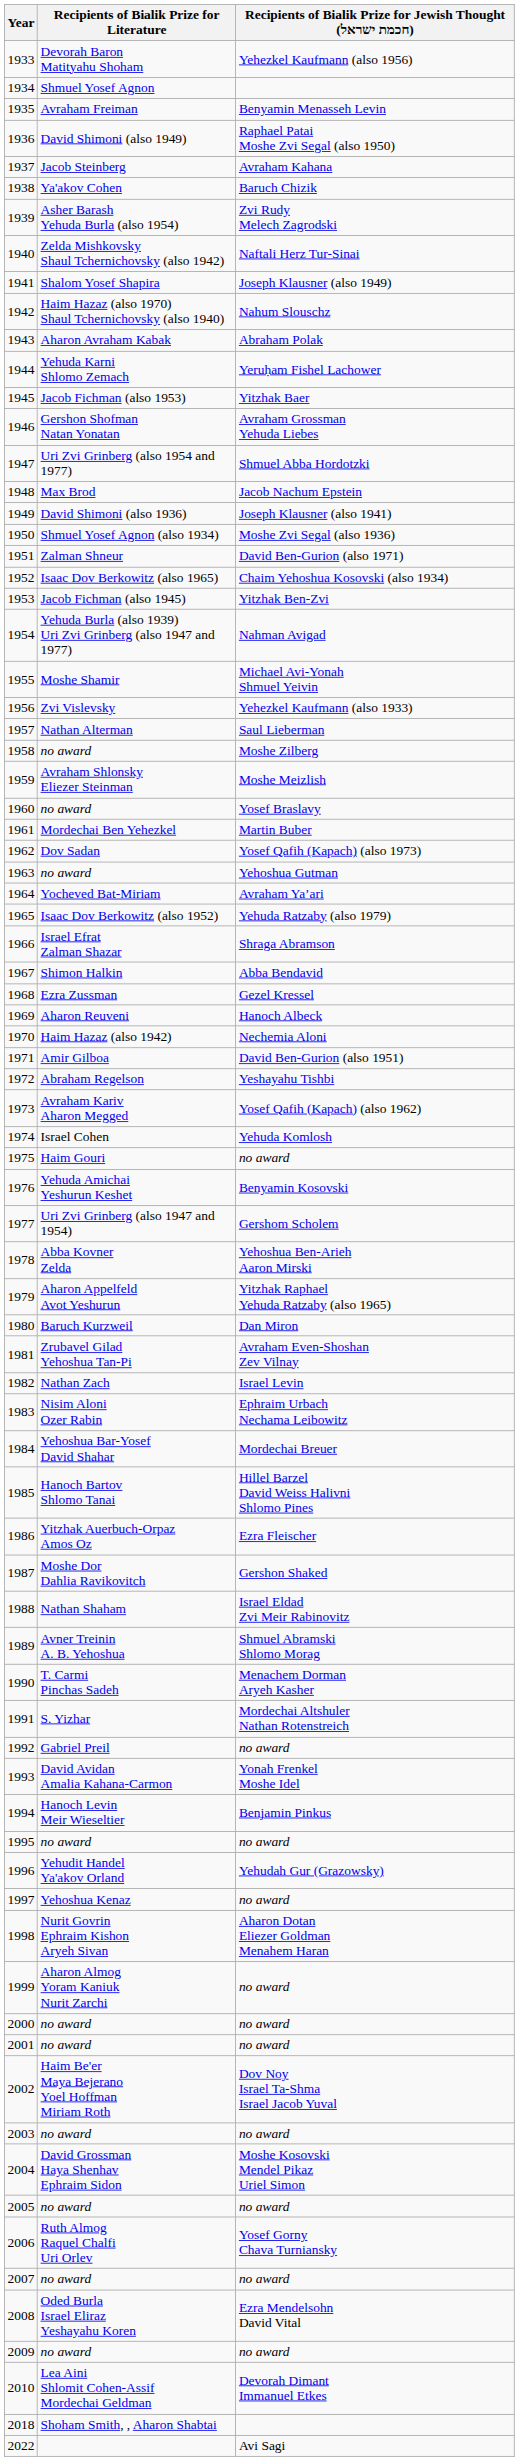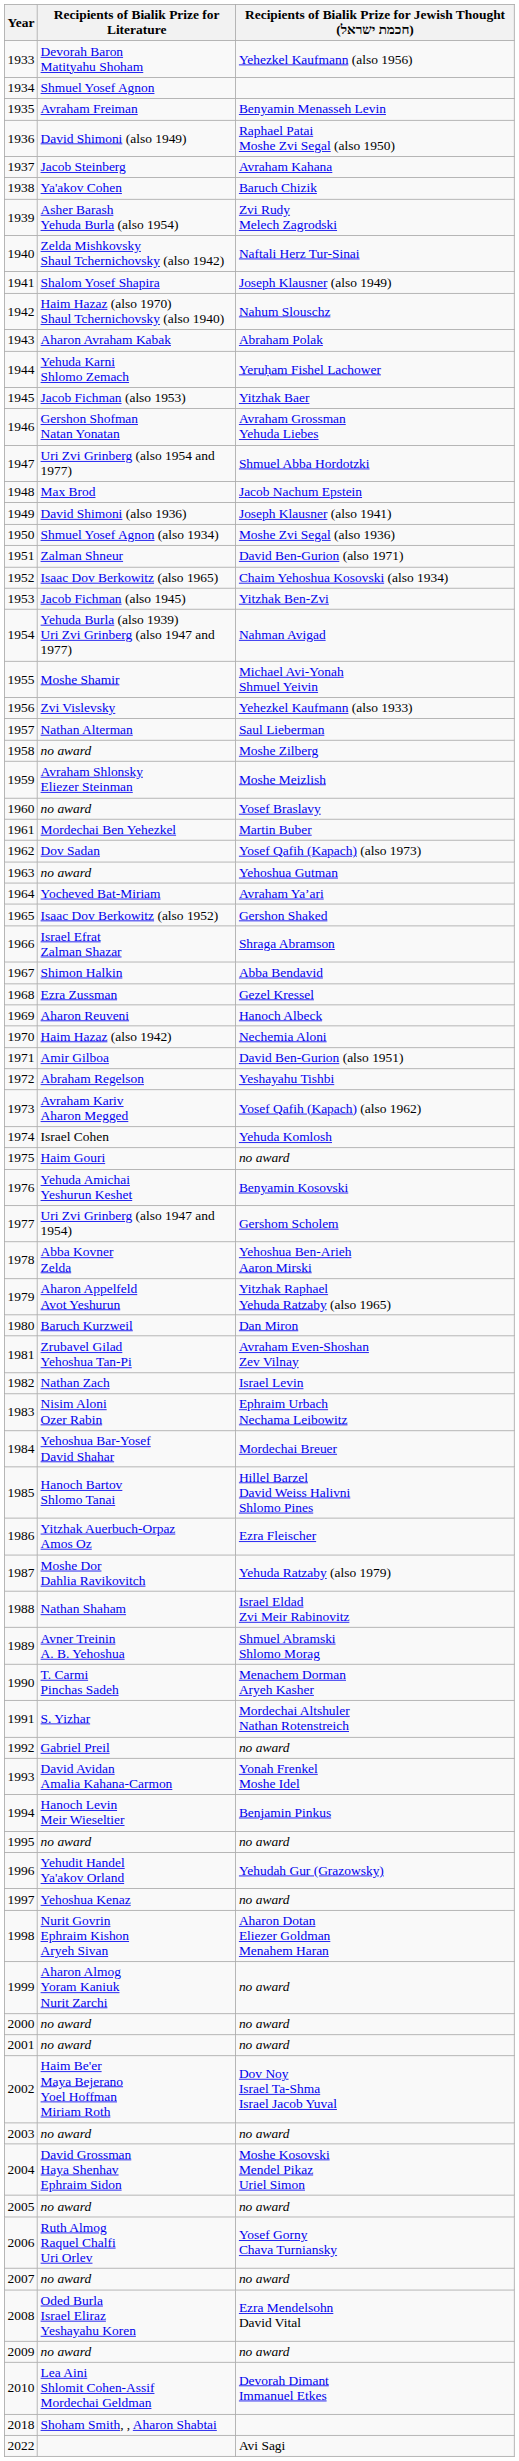1965 | Recipients of Bialik Prize for Jewish Thought (חכמת ישראל): Yehuda Ratzaby (also 1979) -> Gershon Shaked
1987 | Recipients of Bialik Prize for Jewish Thought (חכמת ישראל): Gershon Shaked -> Yehuda Ratzaby (also 1979)
